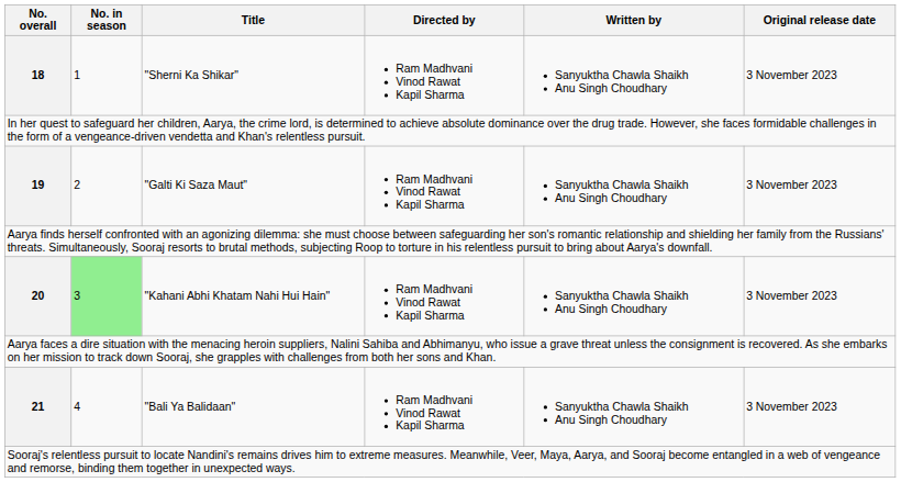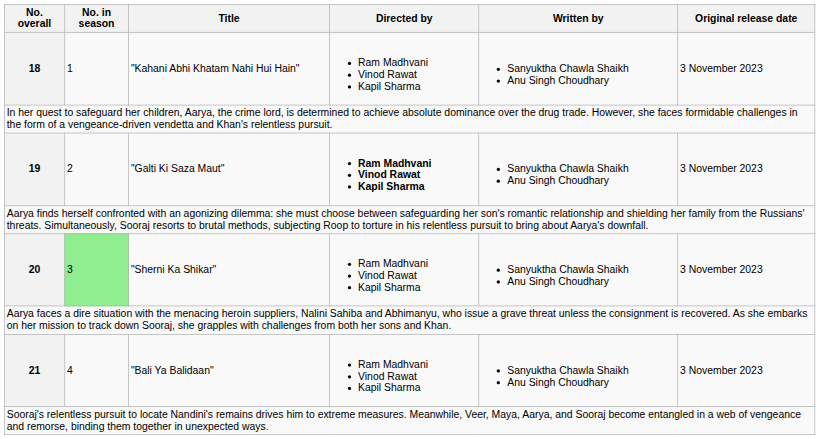18 | Title: "Sherni Ka Shikar" -> "Kahani Abhi Khatam Nahi Hui Hain"
19 | Directed by: normal -> bold
20 | Title: "Kahani Abhi Khatam Nahi Hui Hain" -> "Sherni Ka Shikar"
